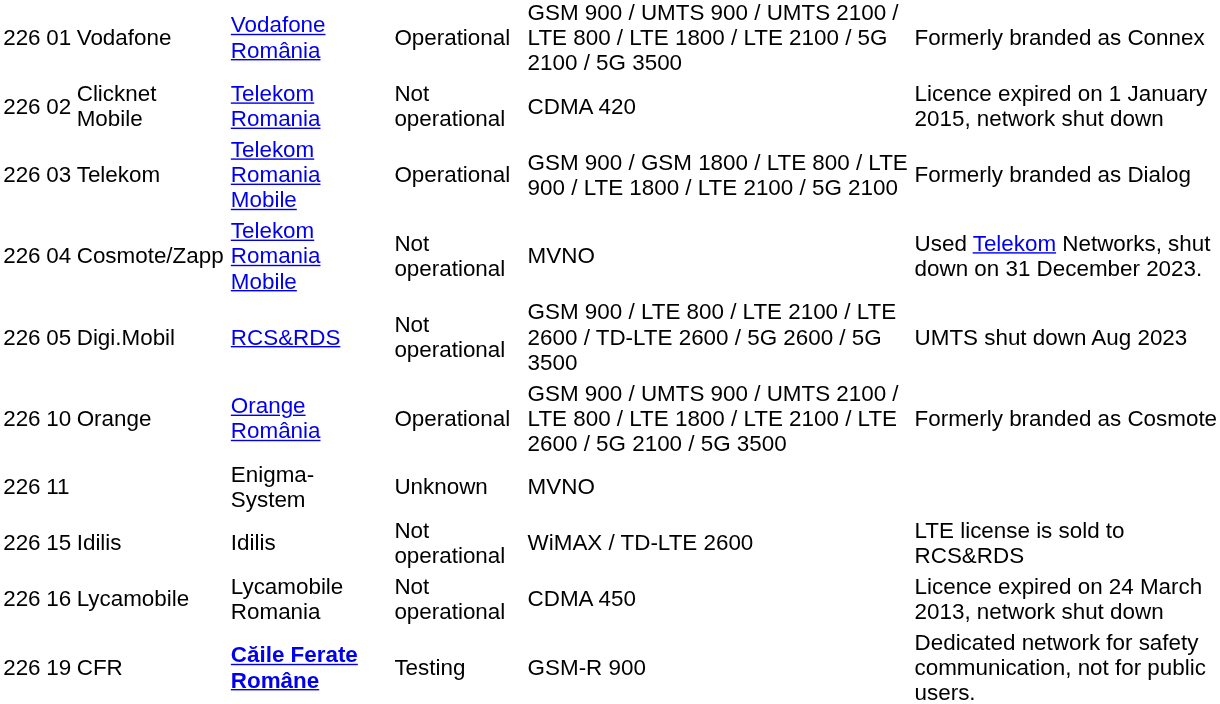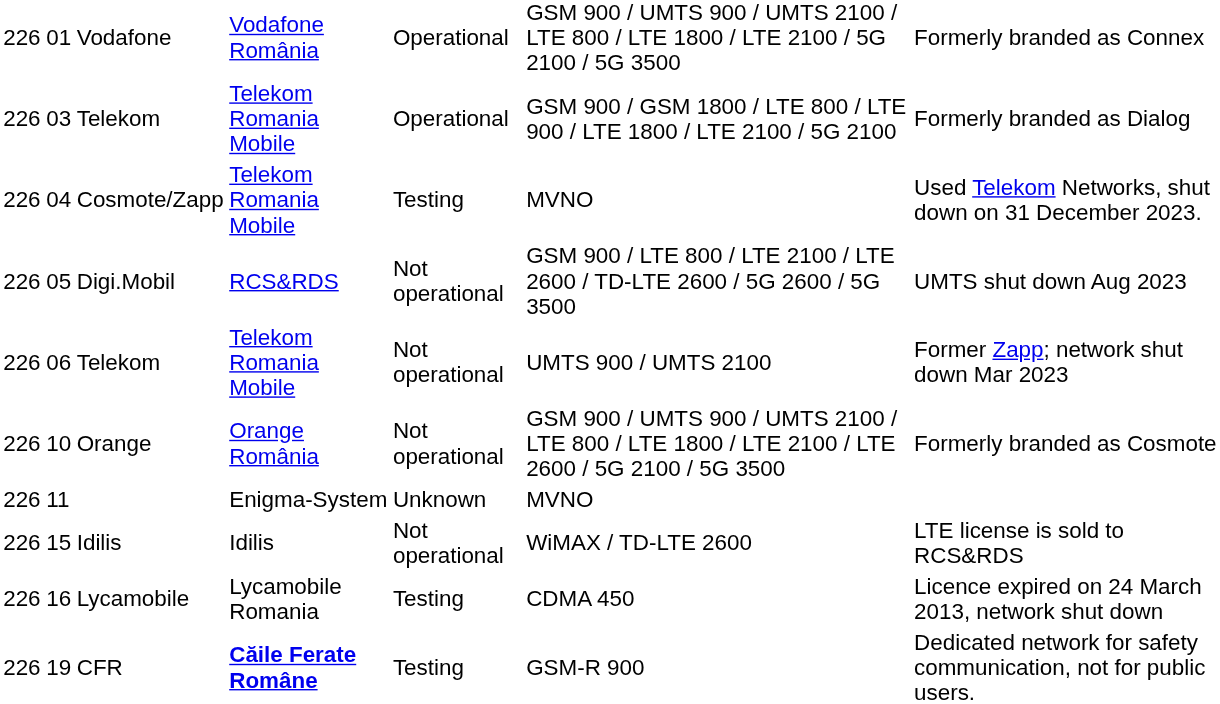- row: 226 | 02 | Clicknet Mobile | Telekom Romania | Not operational | CDMA 420 | Licence expired on 1 January 2015, network shut down
Cosmote/Zapp | column 5: Not operational -> Testing
+ row: 226 | 06 | Telekom | Telekom Romania Mobile | Not operational | UMTS 900 / UMTS 2100 | Former Zapp; network shut down Mar 2023
Orange | column 5: Operational -> Not operational
Lycamobile | column 5: Not operational -> Testing
